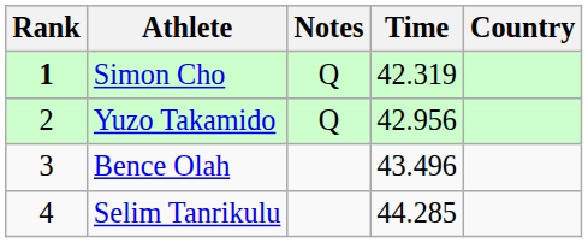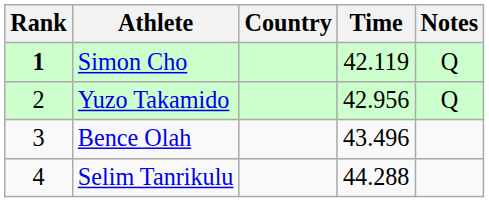columns swapped: Country <-> Notes
Simon Cho | Time: 42.319 -> 42.119
Selim Tanrikulu | Time: 44.285 -> 44.288
